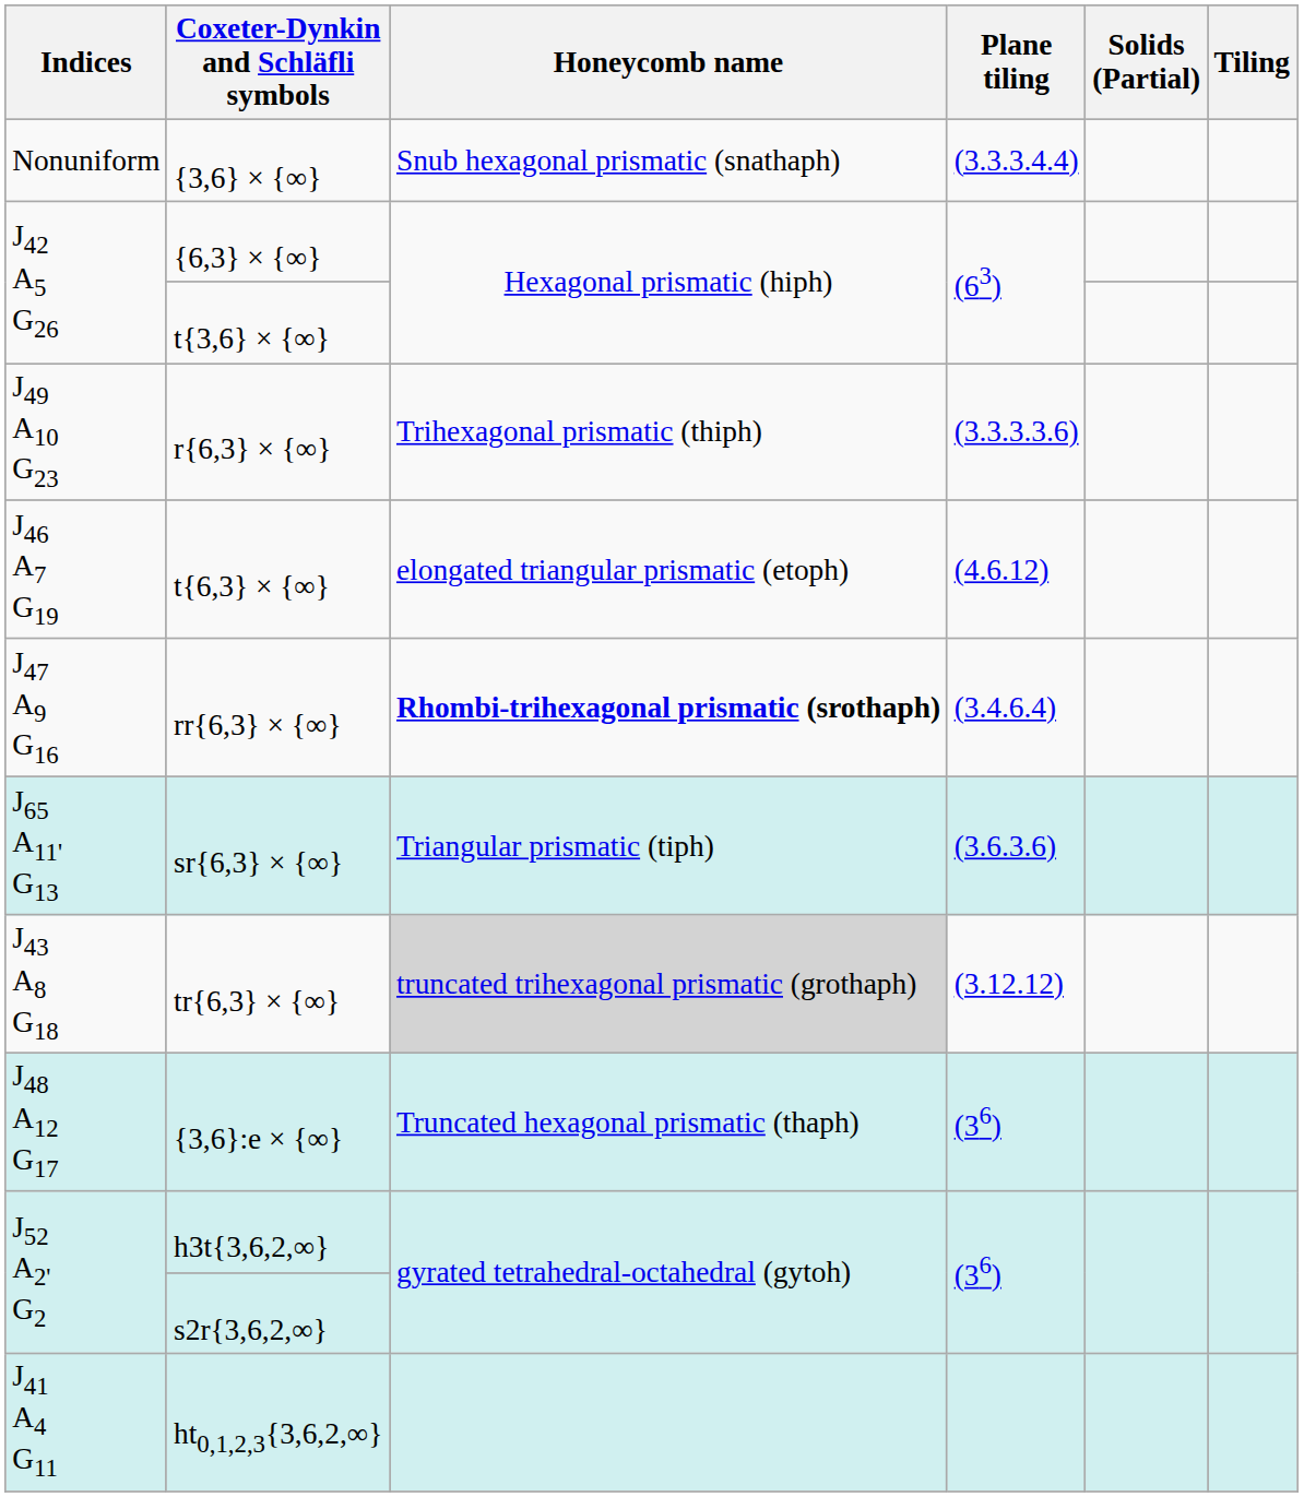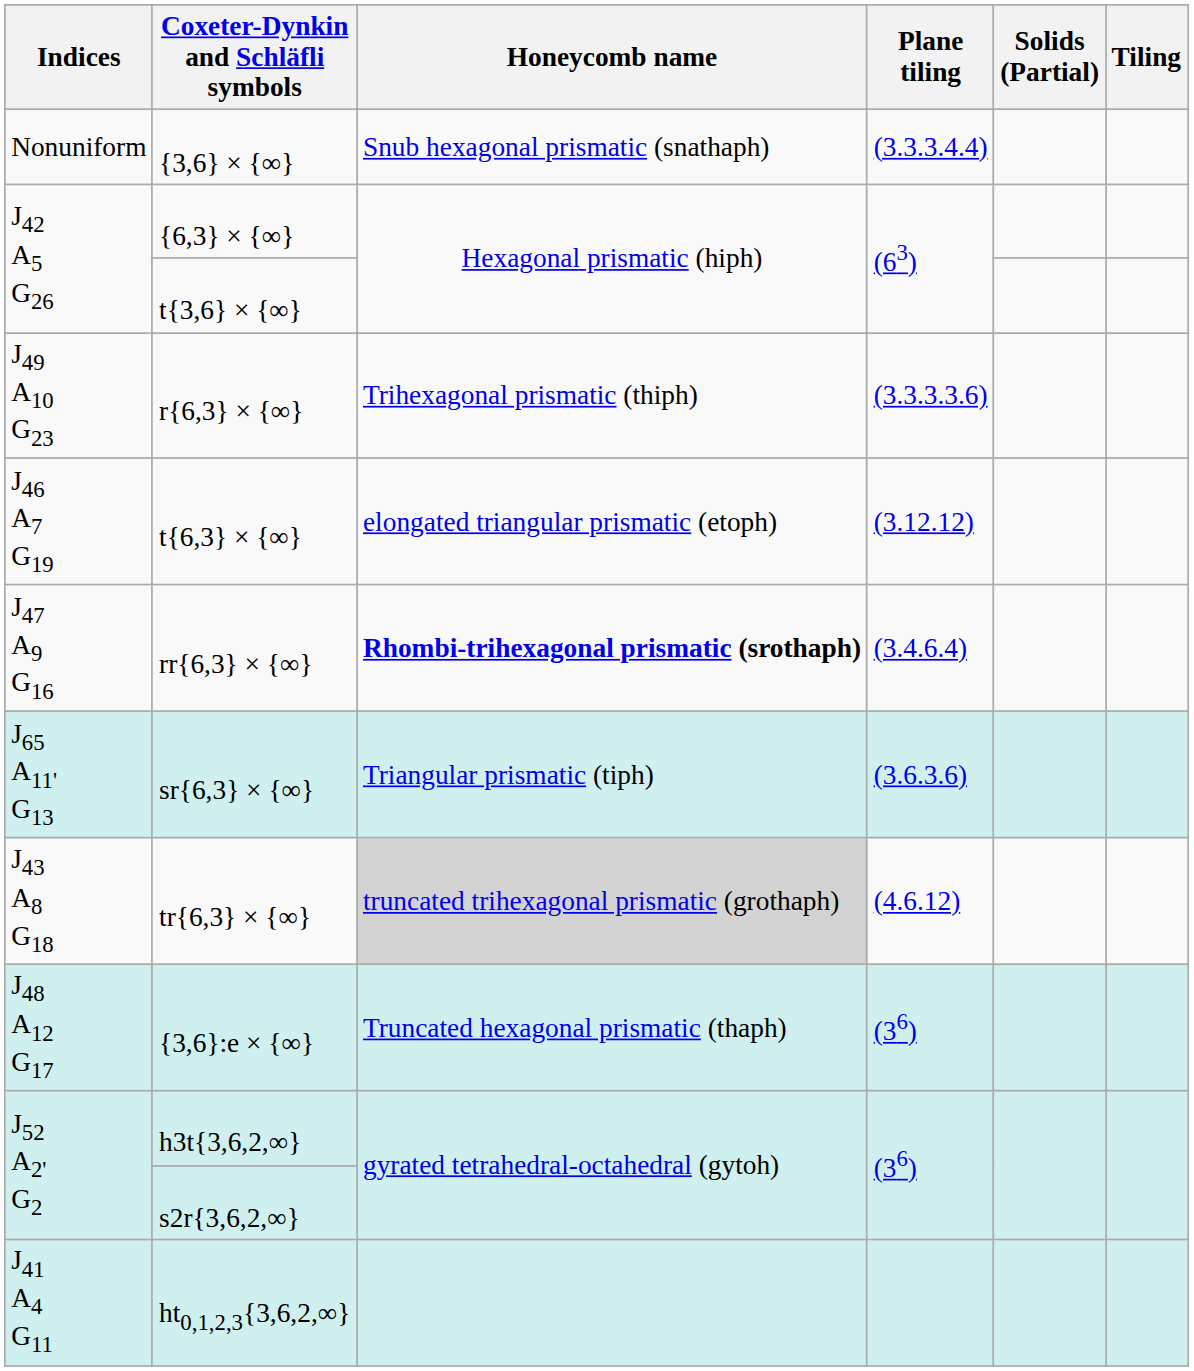t{6,3} × {∞} | Plane tiling: (4.6.12) -> (3.12.12)
tr{6,3} × {∞} | Plane tiling: (3.12.12) -> (4.6.12)
